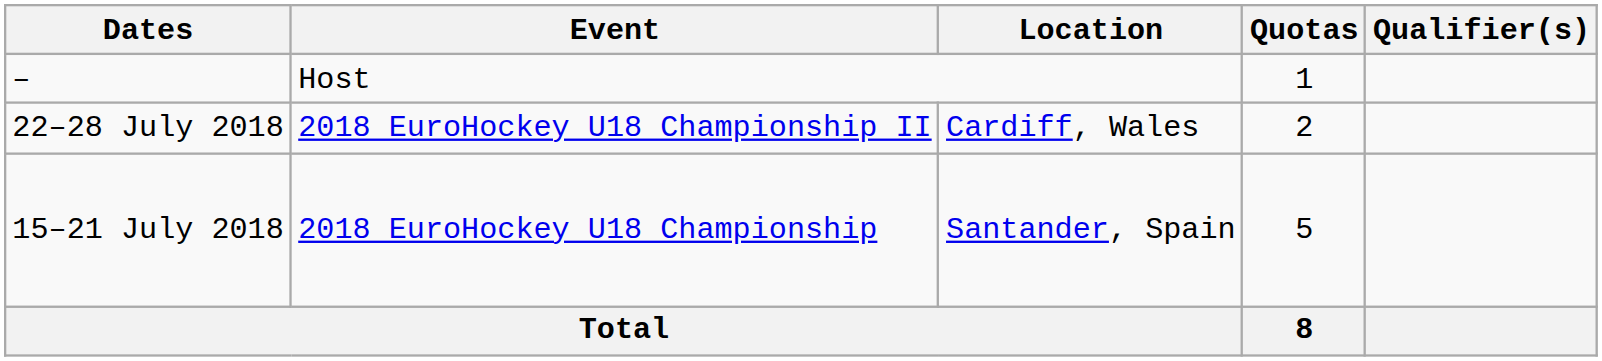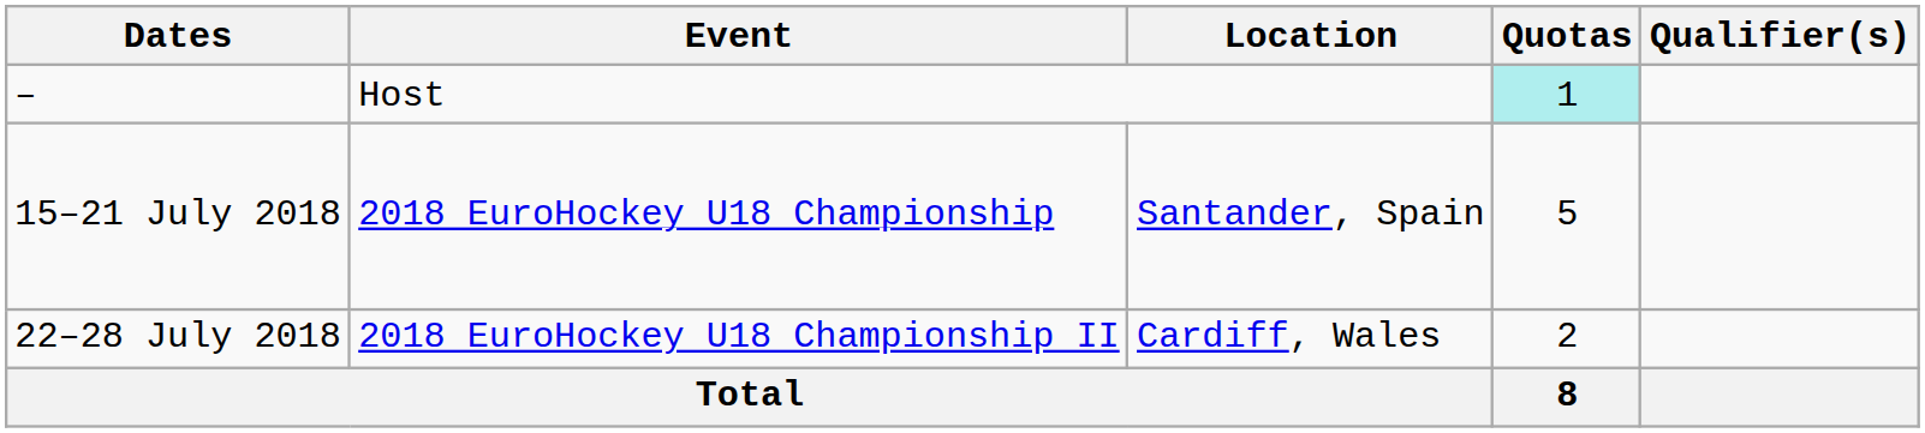– | Quotas: no background -> paleturquoise background
rows swapped: 15–21 July 2018 <-> 22–28 July 2018
